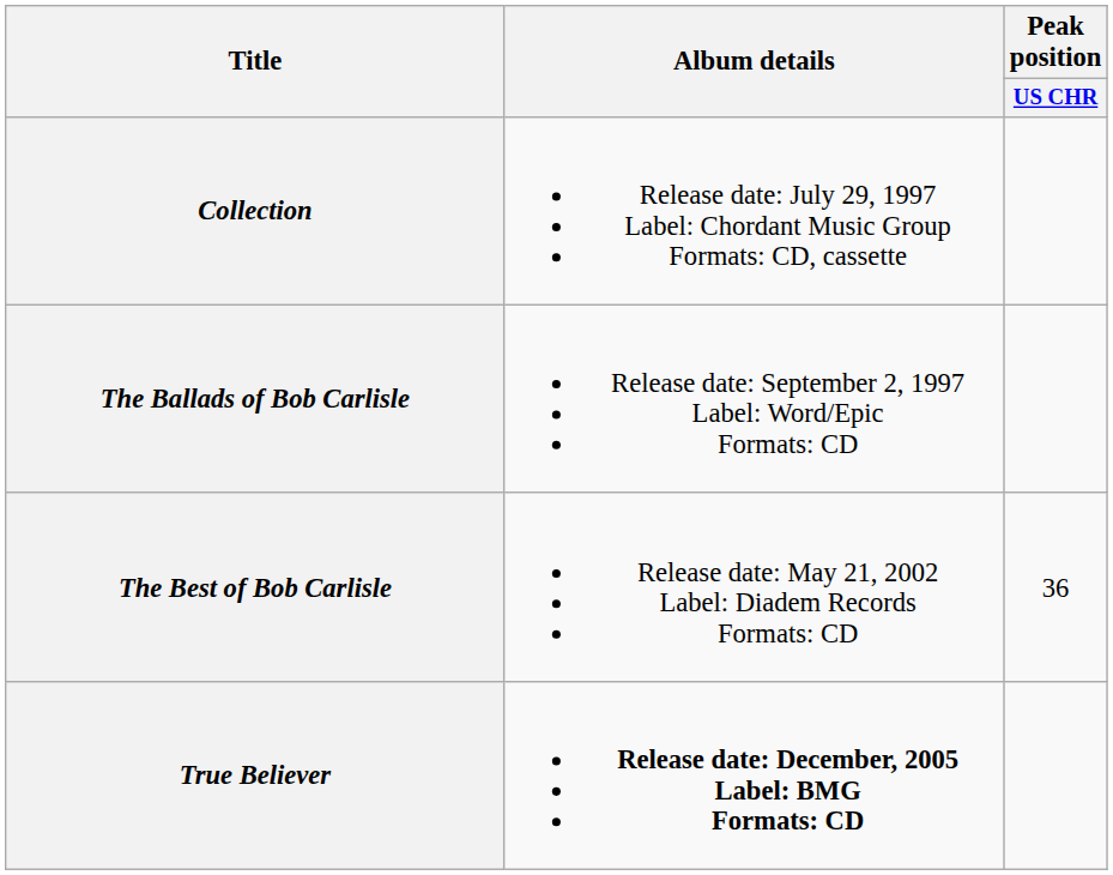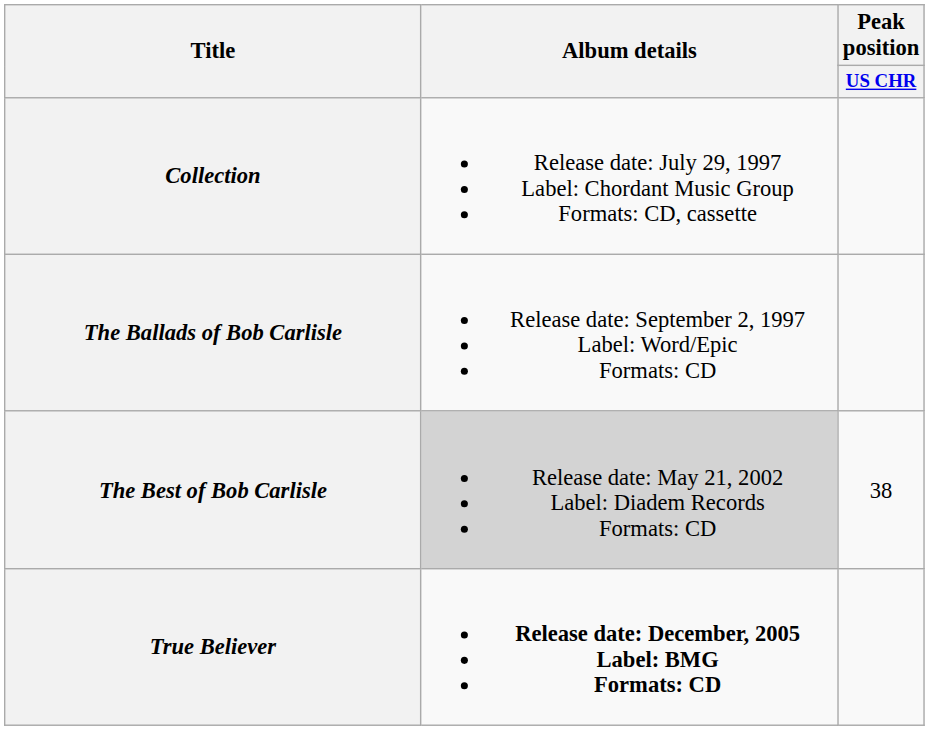The Best of Bob Carlisle | Album details: no background -> lightgrey background
The Best of Bob Carlisle | Peak position / US CHR: 36 -> 38
